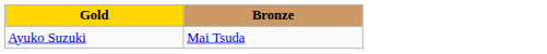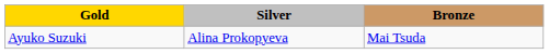+ column: Silver | Alina Prokopyeva
